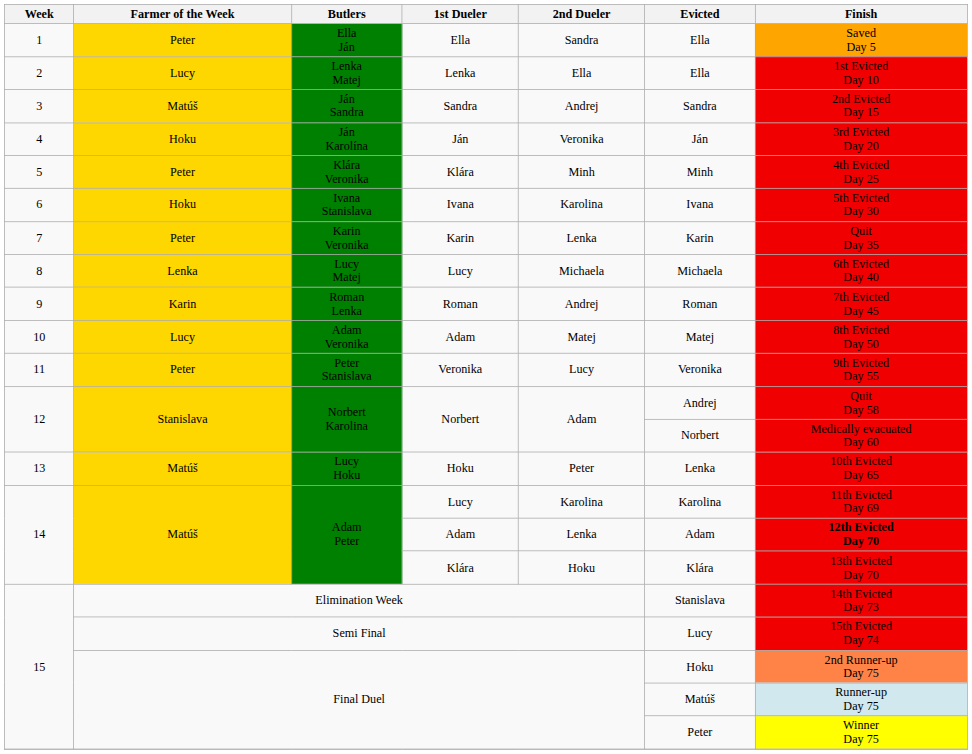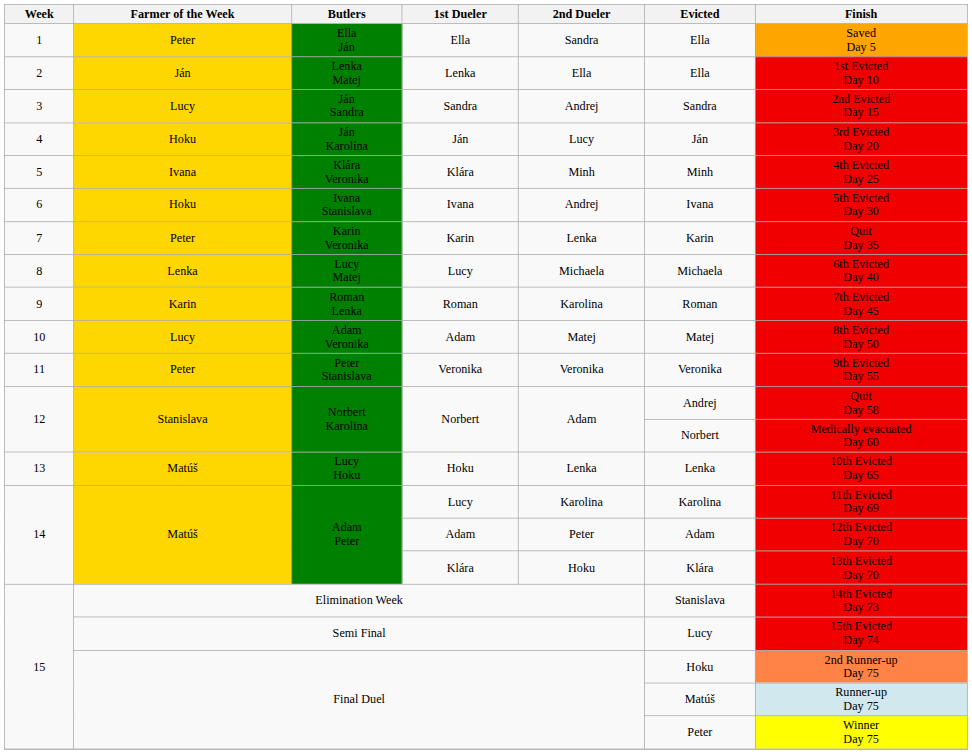Lenka Matej | Farmer of the Week: Lucy -> Ján
Ján Sandra | Farmer of the Week: Matúš -> Lucy
Ján Karolína | 2nd Dueler: Veronika -> Lucy
Klára Veronika | Farmer of the Week: Peter -> Ivana
Ivana Stanislava | 2nd Dueler: Karolina -> Andrej
Roman Lenka | 2nd Dueler: Andrej -> Karolina
Peter Stanislava | 2nd Dueler: Lucy -> Veronika
Lucy Hoku | 2nd Dueler: Peter -> Lenka
Adam Peter / Adam | 2nd Dueler: Lenka -> Peter
Adam Peter / Adam | Finish: bold -> normal
